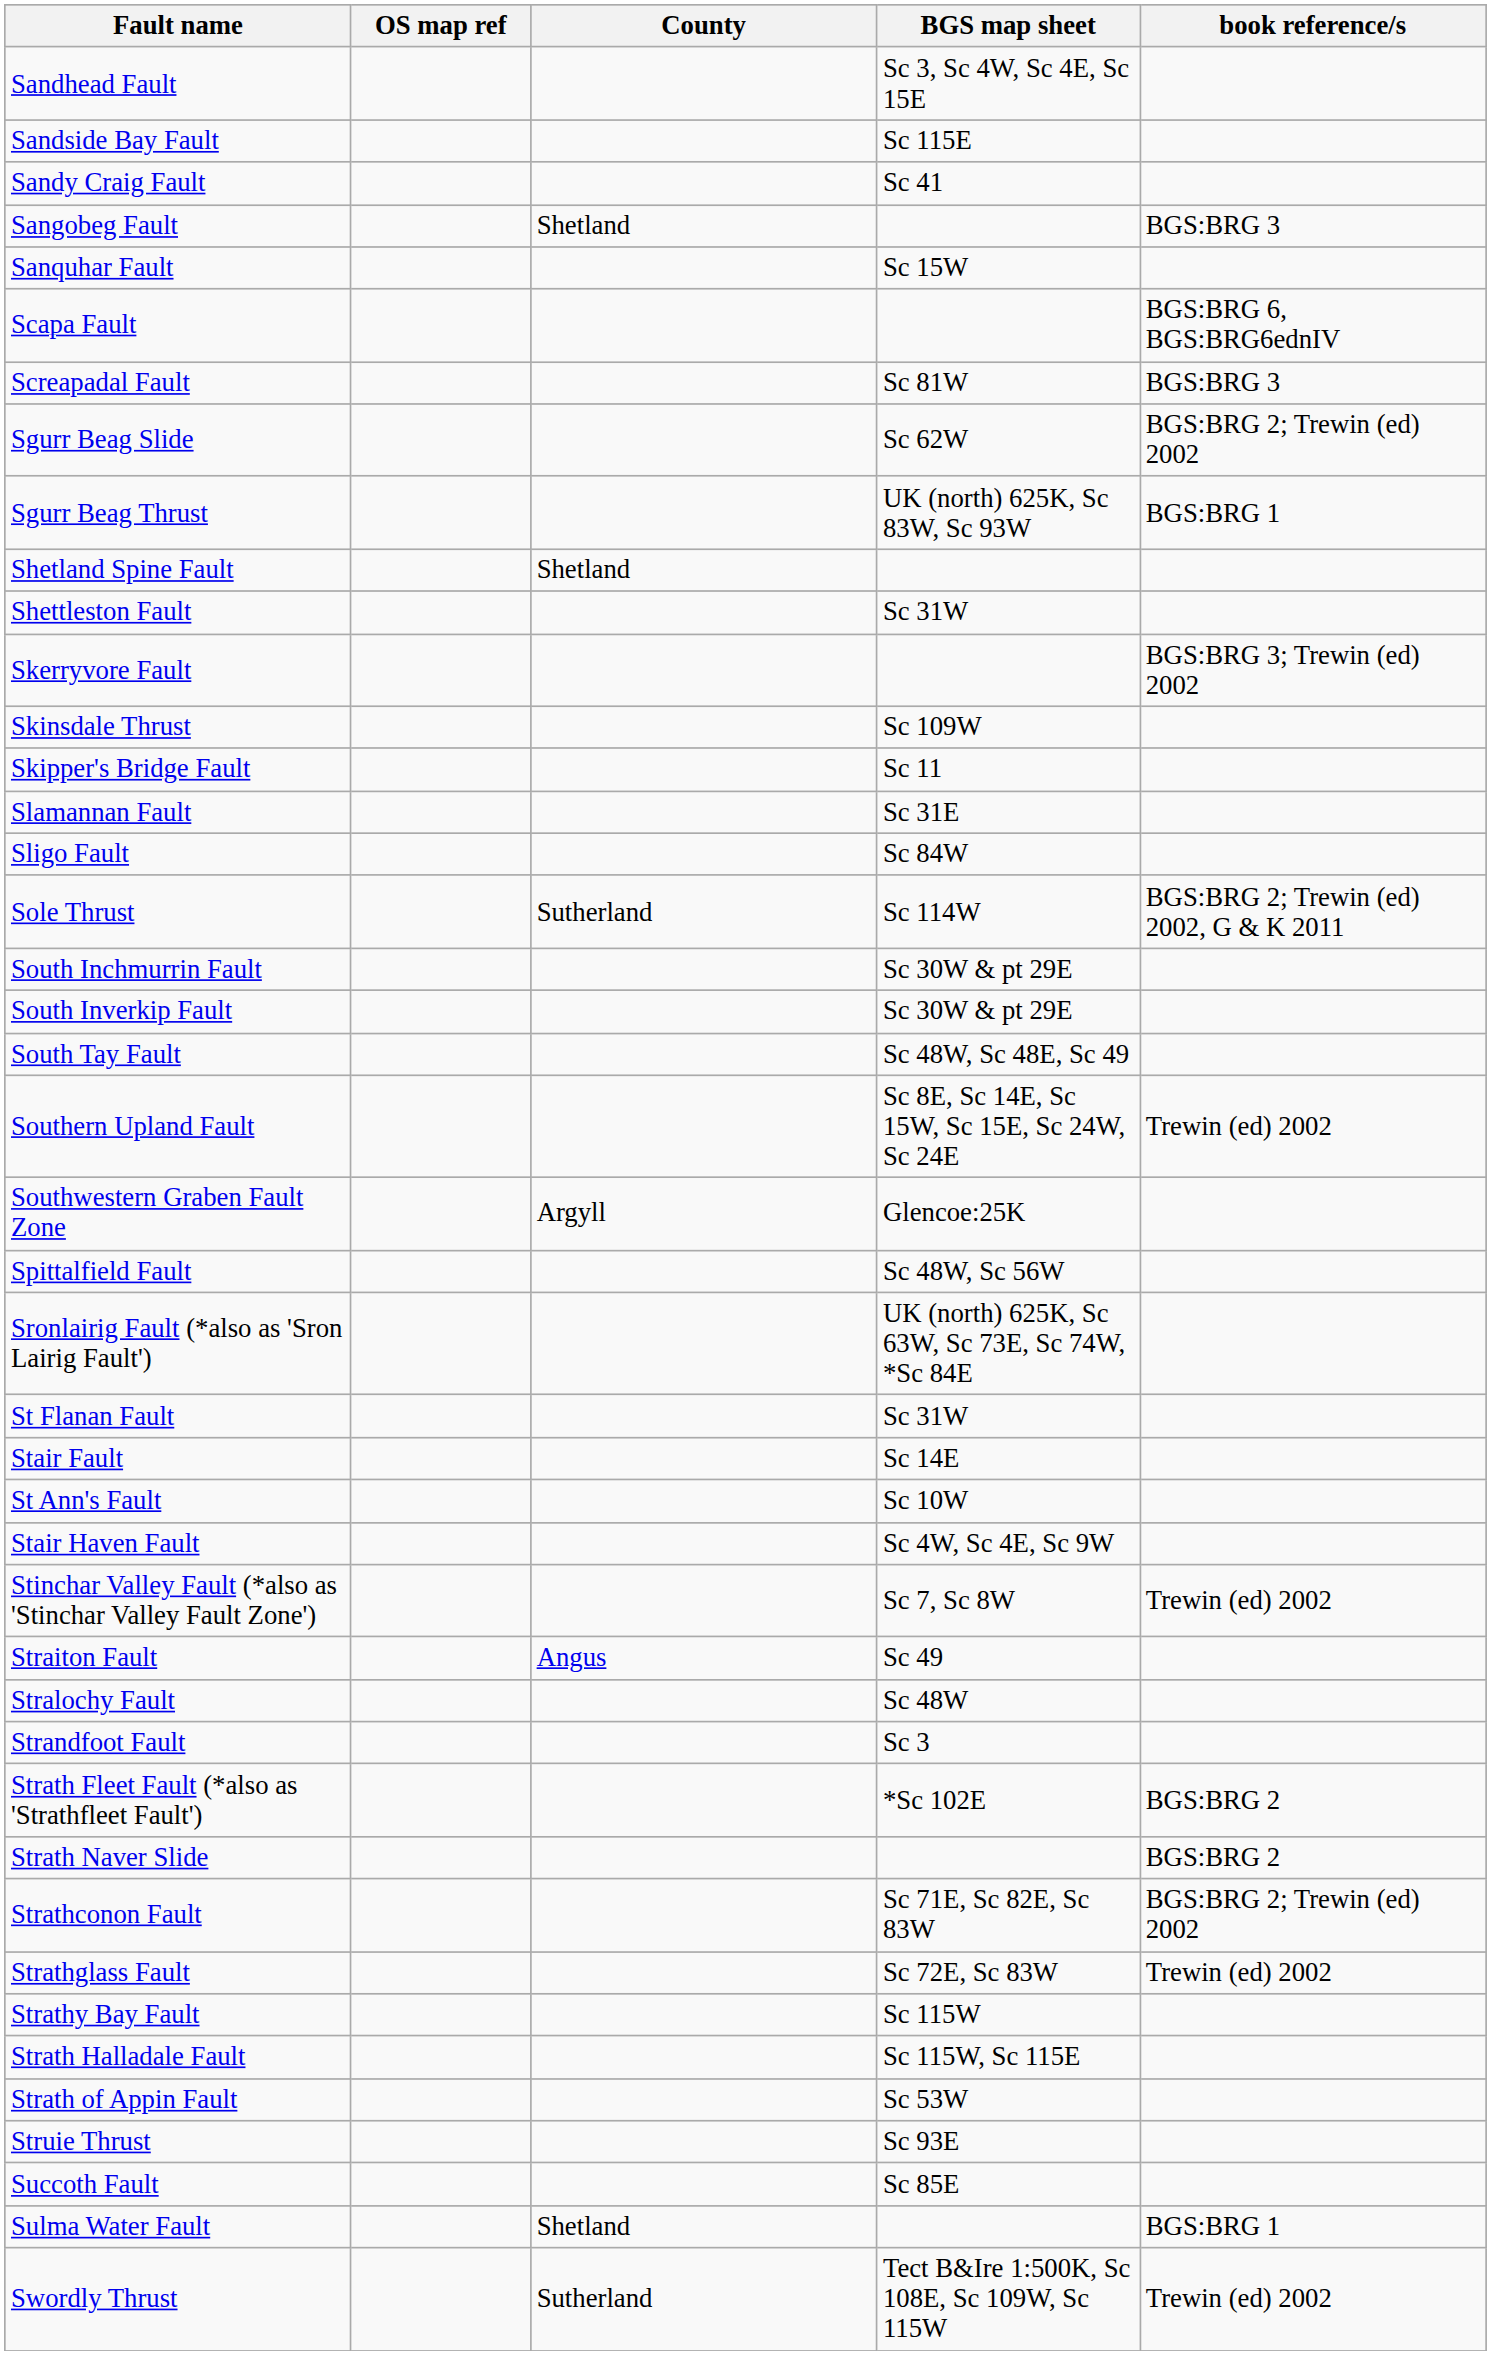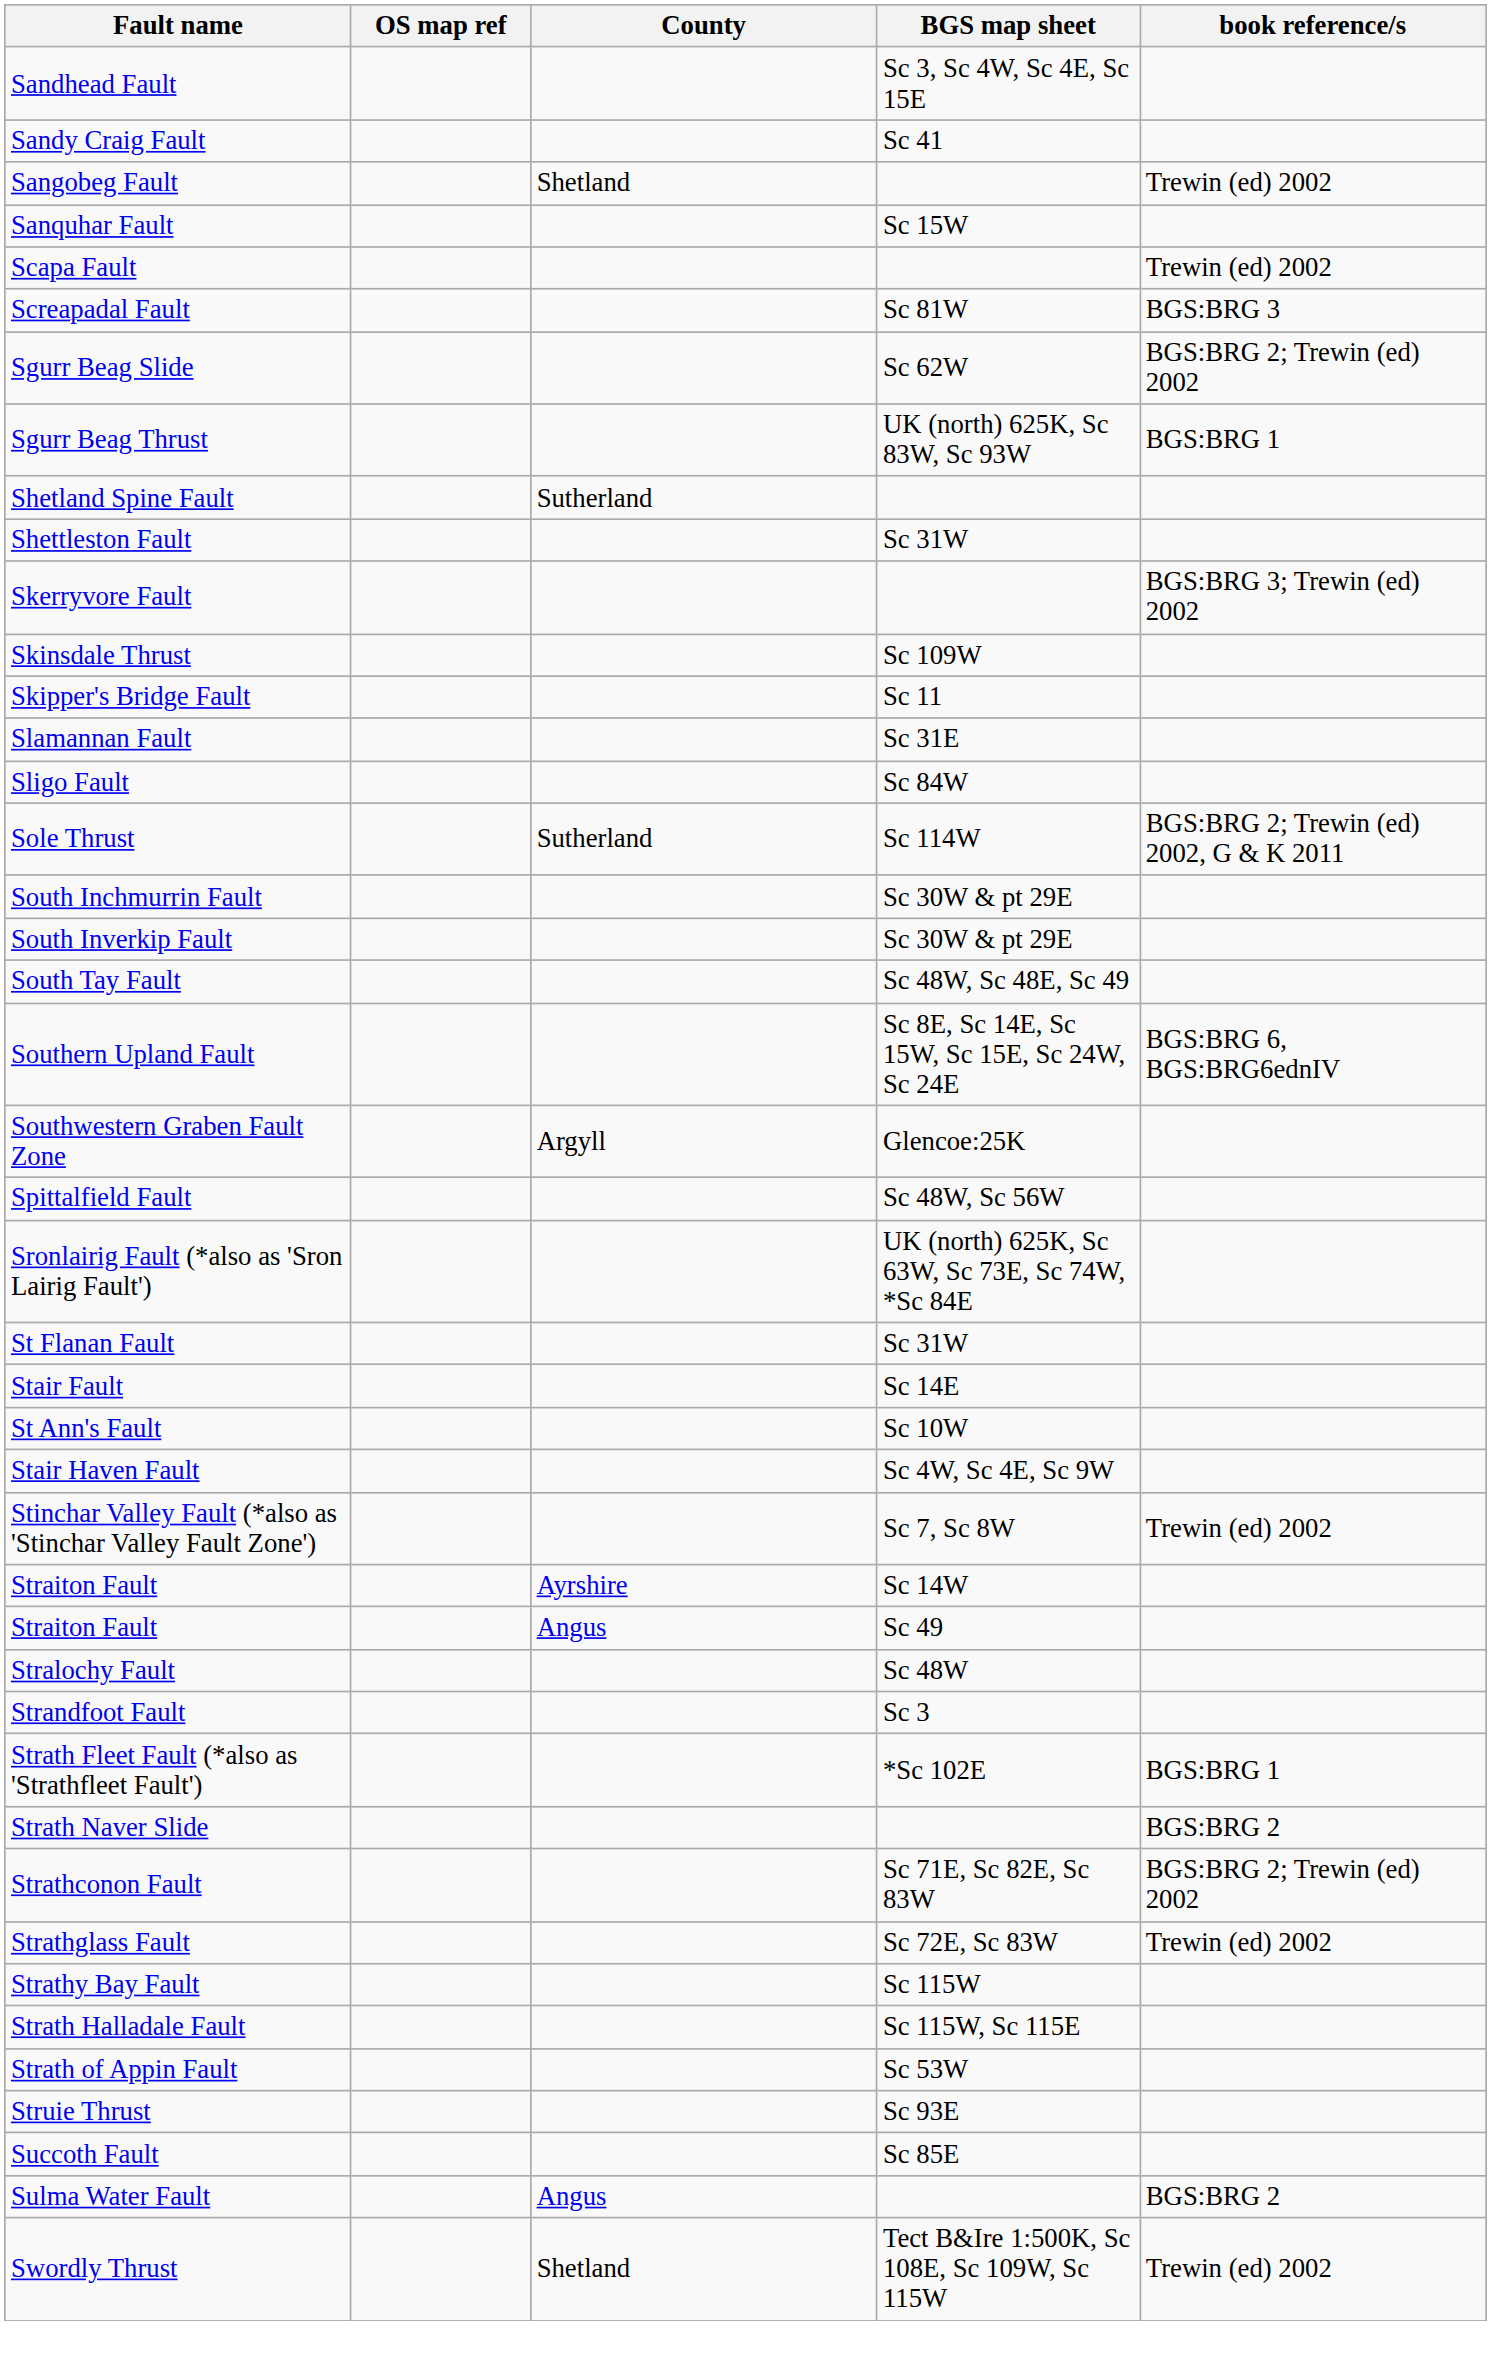- row: Sandside Bay Fault | Sc 115E
Sangobeg Fault | book reference/s: BGS:BRG 3 -> Trewin (ed) 2002
Scapa Fault | book reference/s: BGS:BRG 6, BGS:BRG6ednIV -> Trewin (ed) 2002
Shetland Spine Fault | County: Shetland -> Sutherland
Southern Upland Fault | book reference/s: Trewin (ed) 2002 -> BGS:BRG 6, BGS:BRG6ednIV
+ row: Straiton Fault | Ayrshire | Sc 14W
Strath Fleet Fault (*also as 'Strathfleet Fault') | book reference/s: BGS:BRG 2 -> BGS:BRG 1
Sulma Water Fault | County: Shetland -> Angus
Sulma Water Fault | book reference/s: BGS:BRG 1 -> BGS:BRG 2
Swordly Thrust | County: Sutherland -> Shetland
